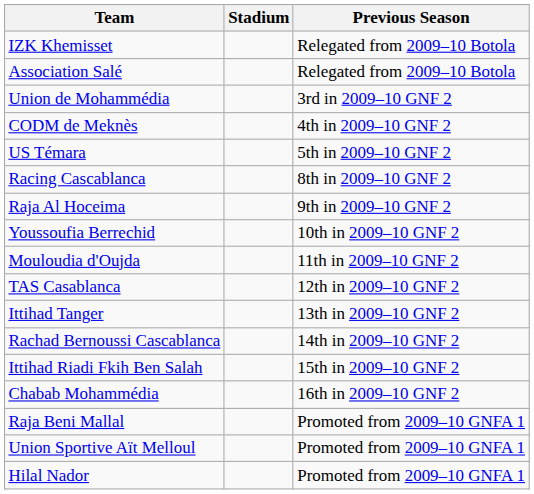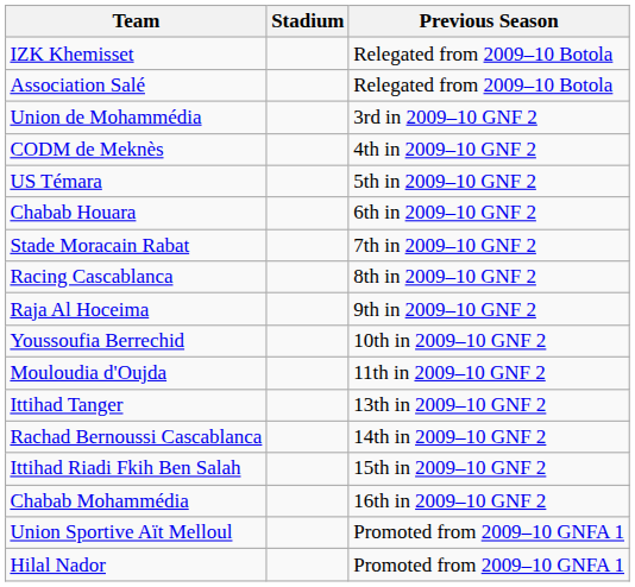+ row: Chabab Houara | 6th in 2009–10 GNF 2
+ row: Stade Moracain Rabat | 7th in 2009–10 GNF 2
- row: TAS Casablanca | 12th in 2009–10 GNF 2
- row: Raja Beni Mallal | Promoted from 2009–10 GNFA 1
